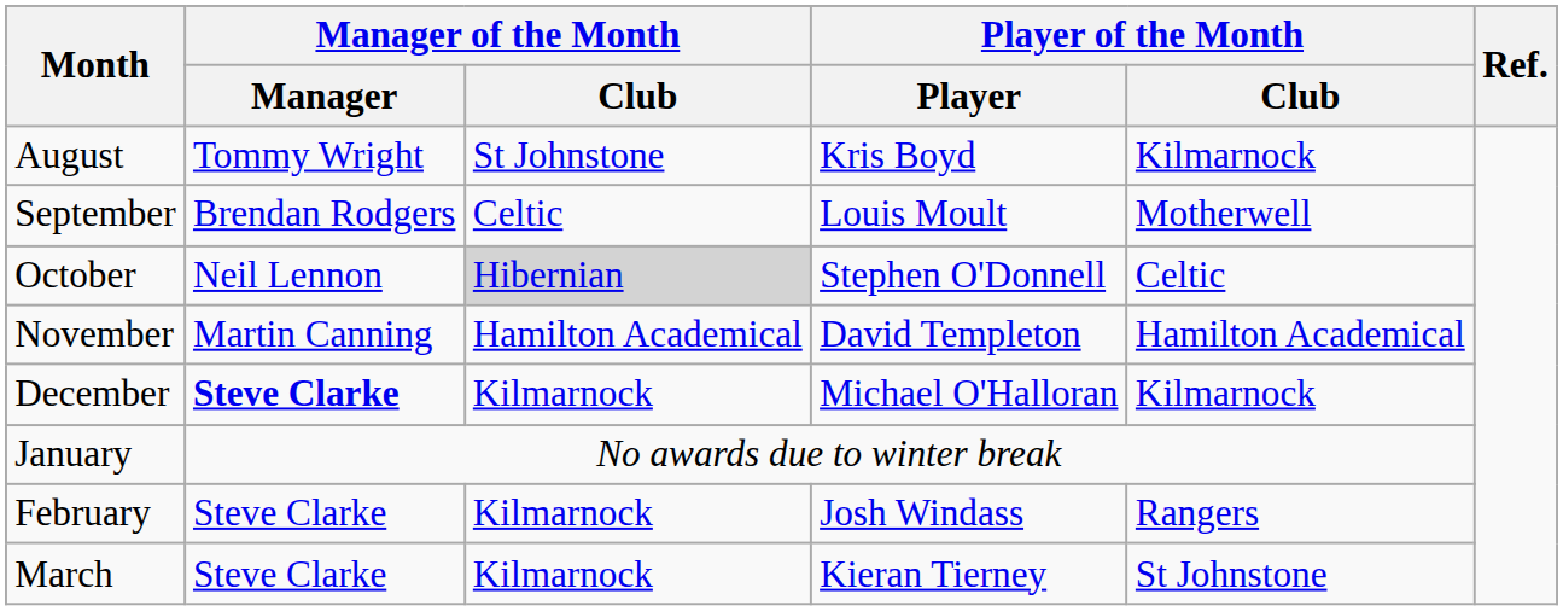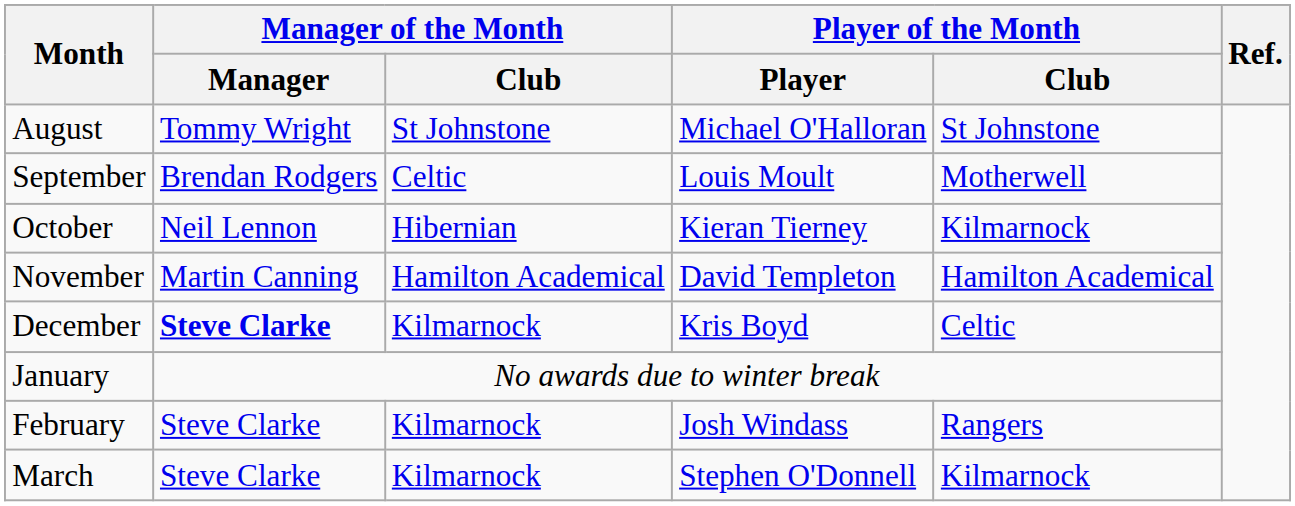August | Player of the Month / Player: Kris Boyd -> Michael O'Halloran
August | Player of the Month / Club: Kilmarnock -> St Johnstone
October | Manager of the Month / Club: lightgrey background -> no background
October | Player of the Month / Player: Stephen O'Donnell -> Kieran Tierney
October | Player of the Month / Club: Celtic -> Kilmarnock
December | Player of the Month / Player: Michael O'Halloran -> Kris Boyd
December | Player of the Month / Club: Kilmarnock -> Celtic
March | Player of the Month / Player: Kieran Tierney -> Stephen O'Donnell
March | Player of the Month / Club: St Johnstone -> Kilmarnock
